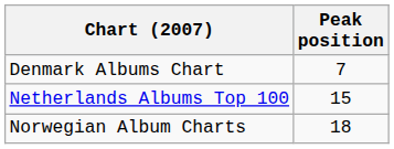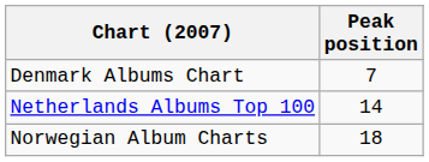Netherlands Albums Top 100 | Peak position: 15 -> 14
